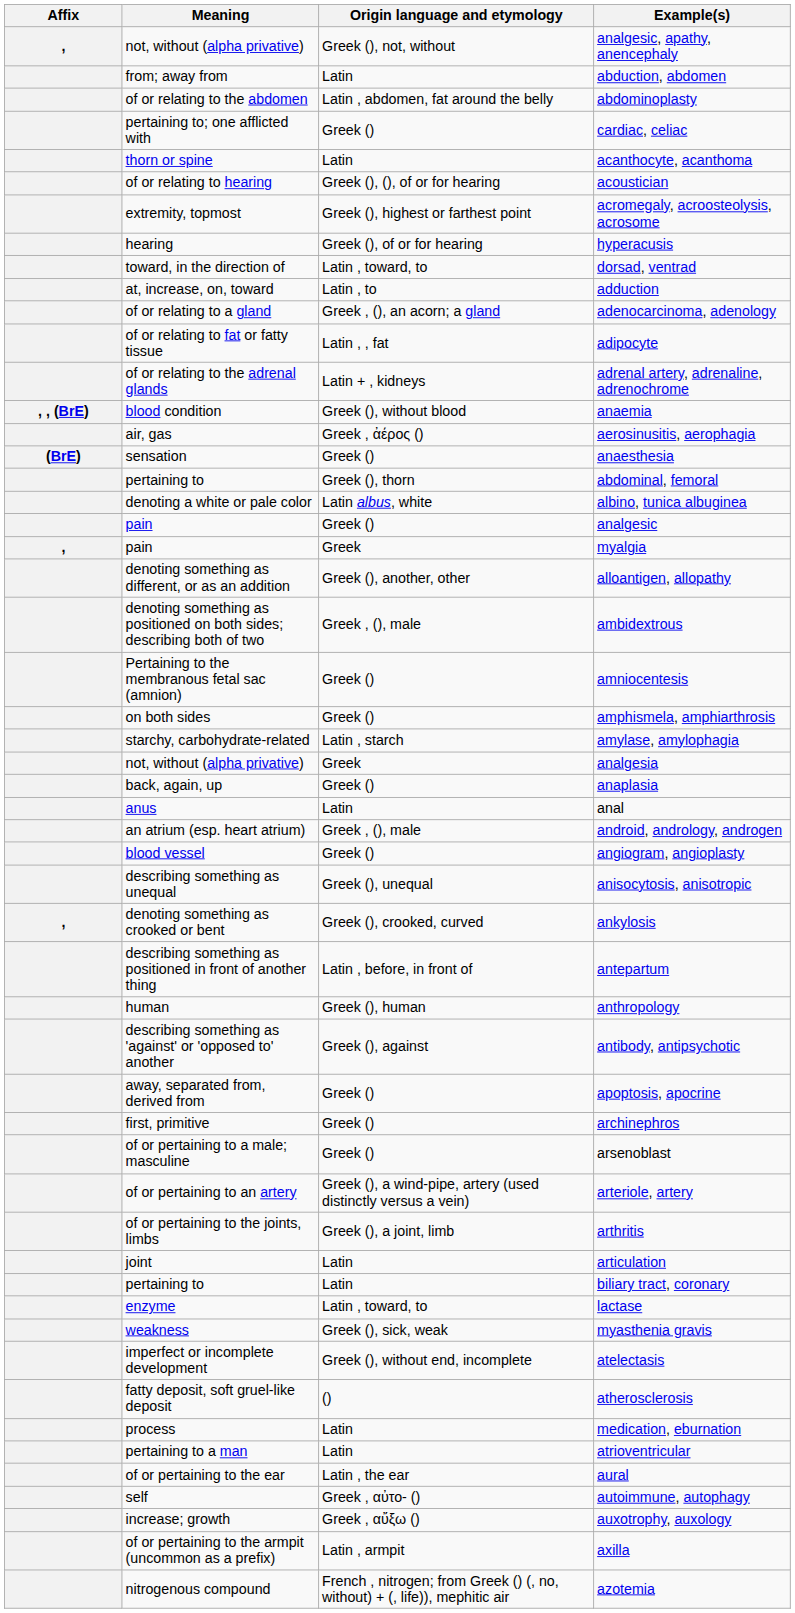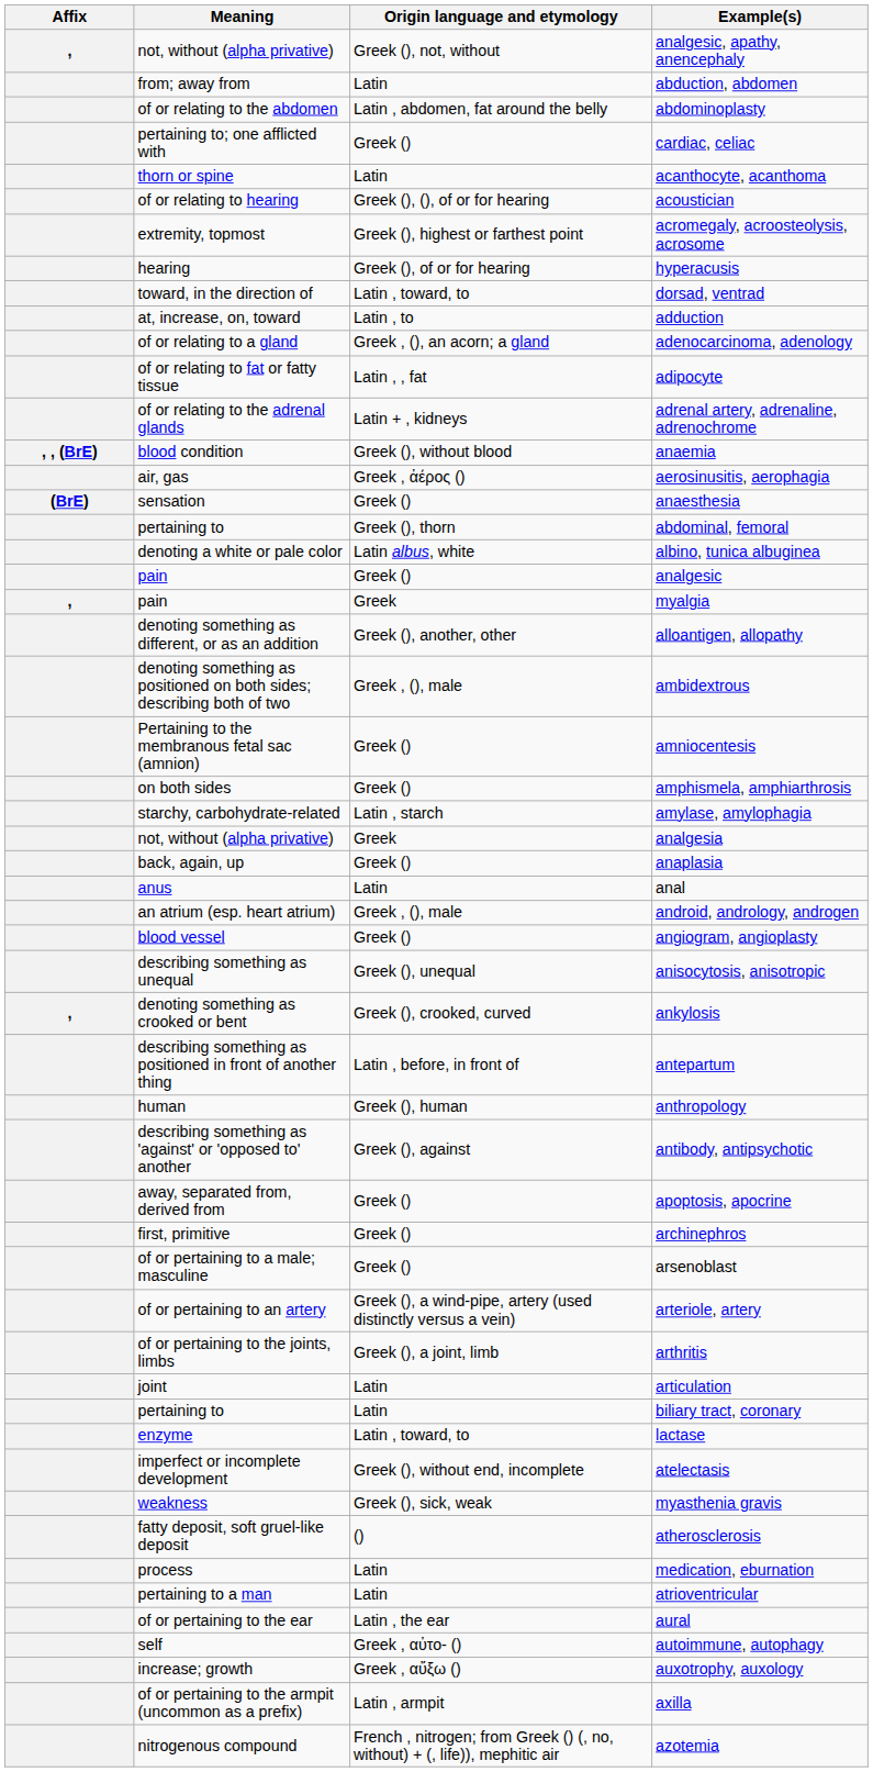rows swapped: myasthenia gravis <-> atelectasis
